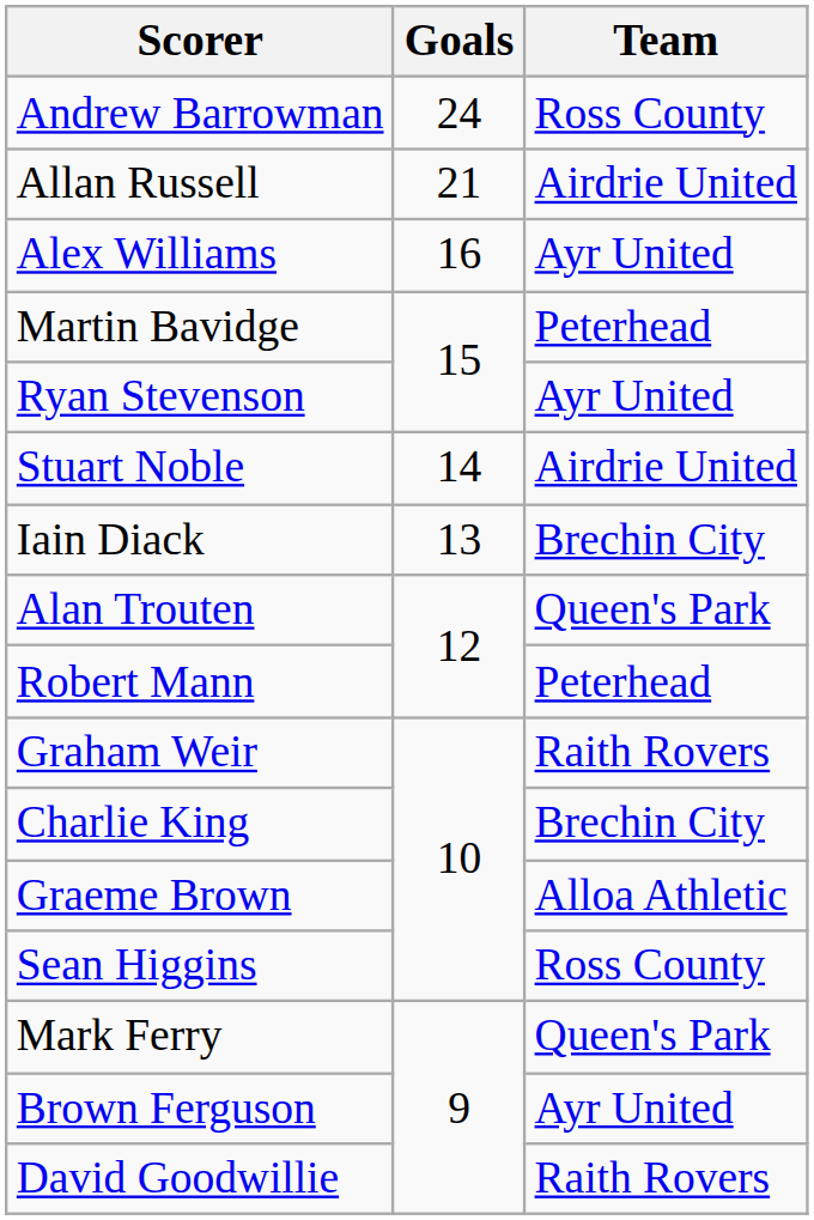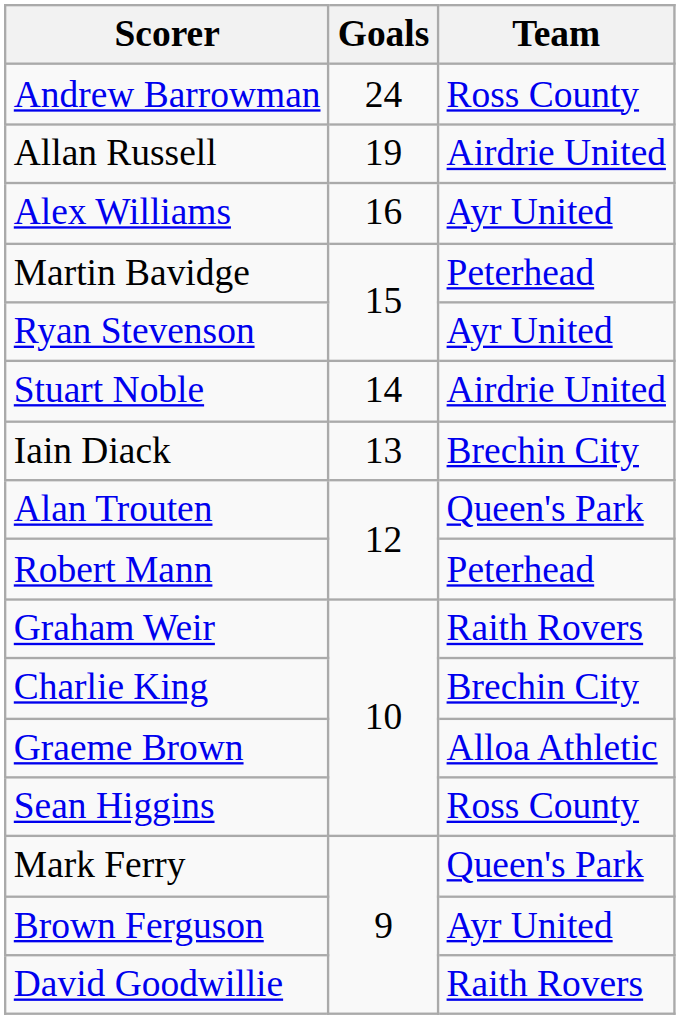Allan Russell | Goals: 21 -> 19
